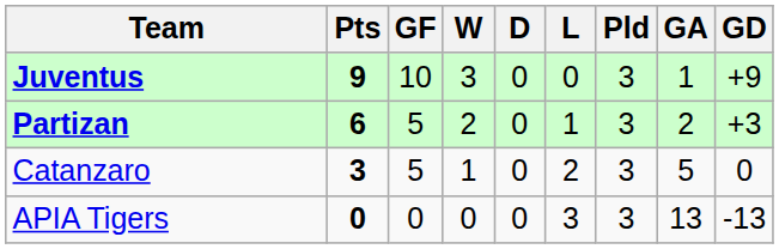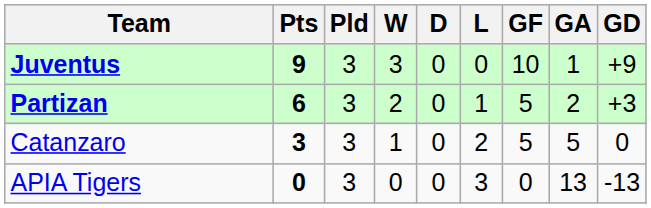columns swapped: Pld <-> GF
